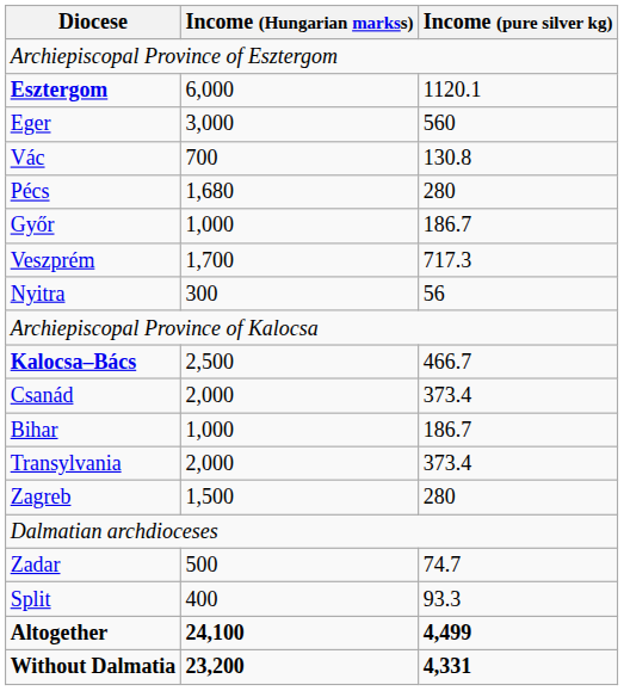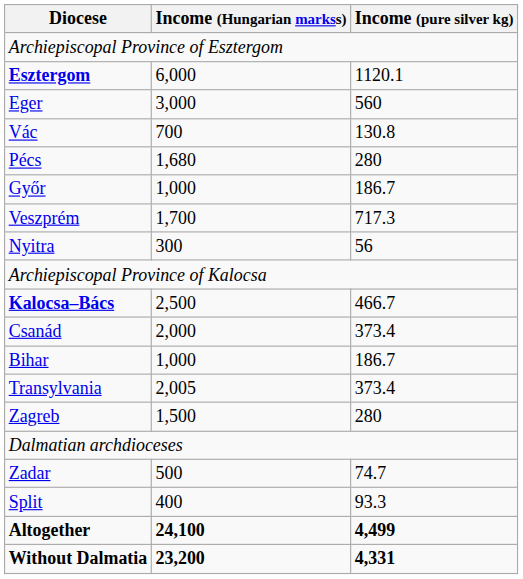Transylvania | Income (Hungarian markss): 2,000 -> 2,005
